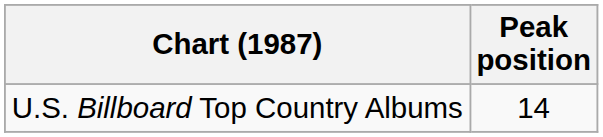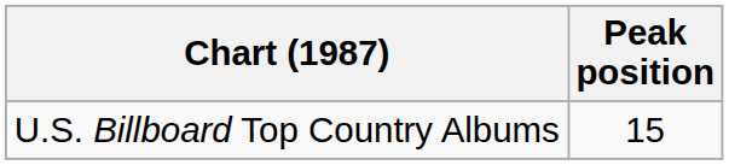U.S. Billboard Top Country Albums | Peak position: 14 -> 15
